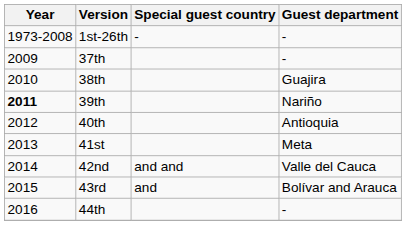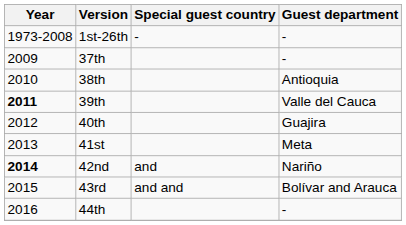38th | Guest department: Guajira -> Antioquia
39th | Guest department: Nariño -> Valle del Cauca
40th | Guest department: Antioquia -> Guajira
42nd | Year: normal -> bold
42nd | Special guest country: and and -> and
42nd | Guest department: Valle del Cauca -> Nariño
43rd | Special guest country: and -> and and
